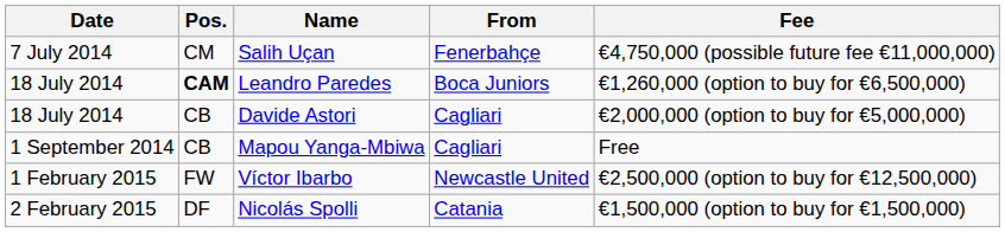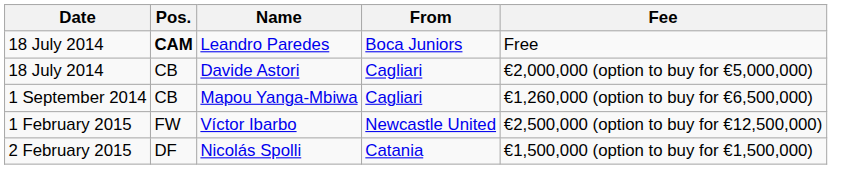- row: 7 July 2014 | CM | Salih Uçan | Fenerbahçe | €4,750,000 (possible future fee €11,000,000)
Leandro Paredes | Fee: €1,260,000 (option to buy for €6,500,000) -> Free
Mapou Yanga-Mbiwa | Fee: Free -> €1,260,000 (option to buy for €6,500,000)
